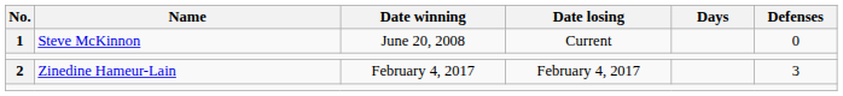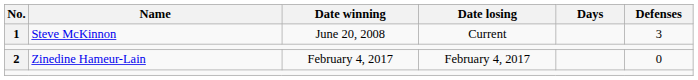1 | Defenses: 0 -> 3
2 | Defenses: 3 -> 0
